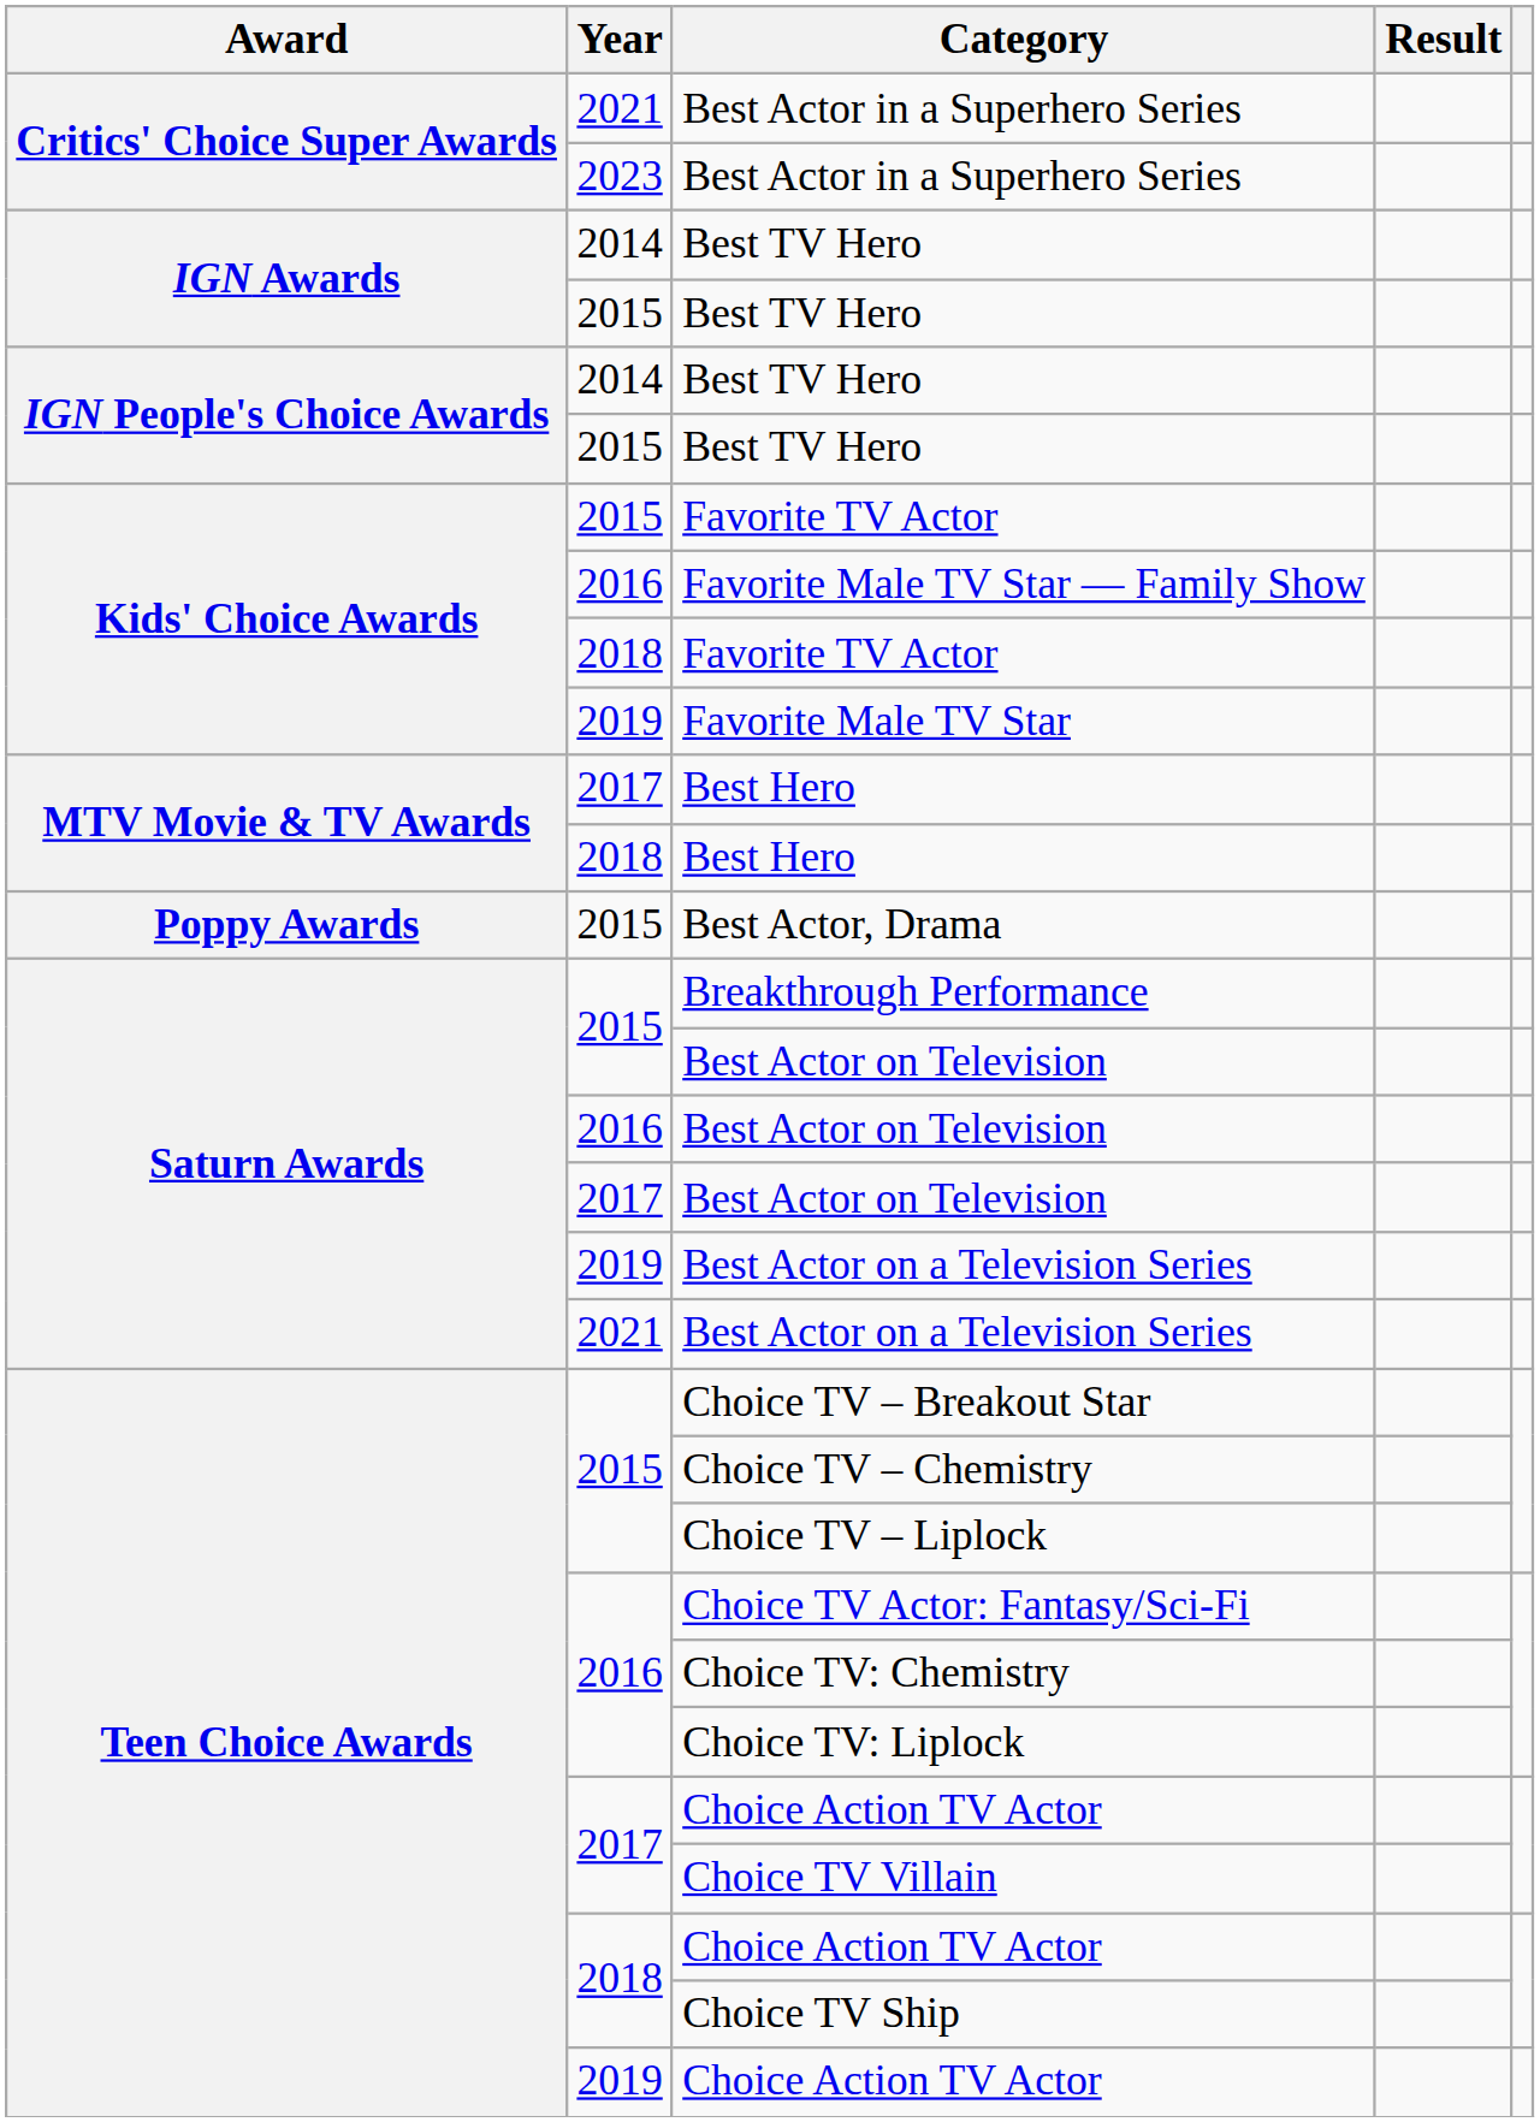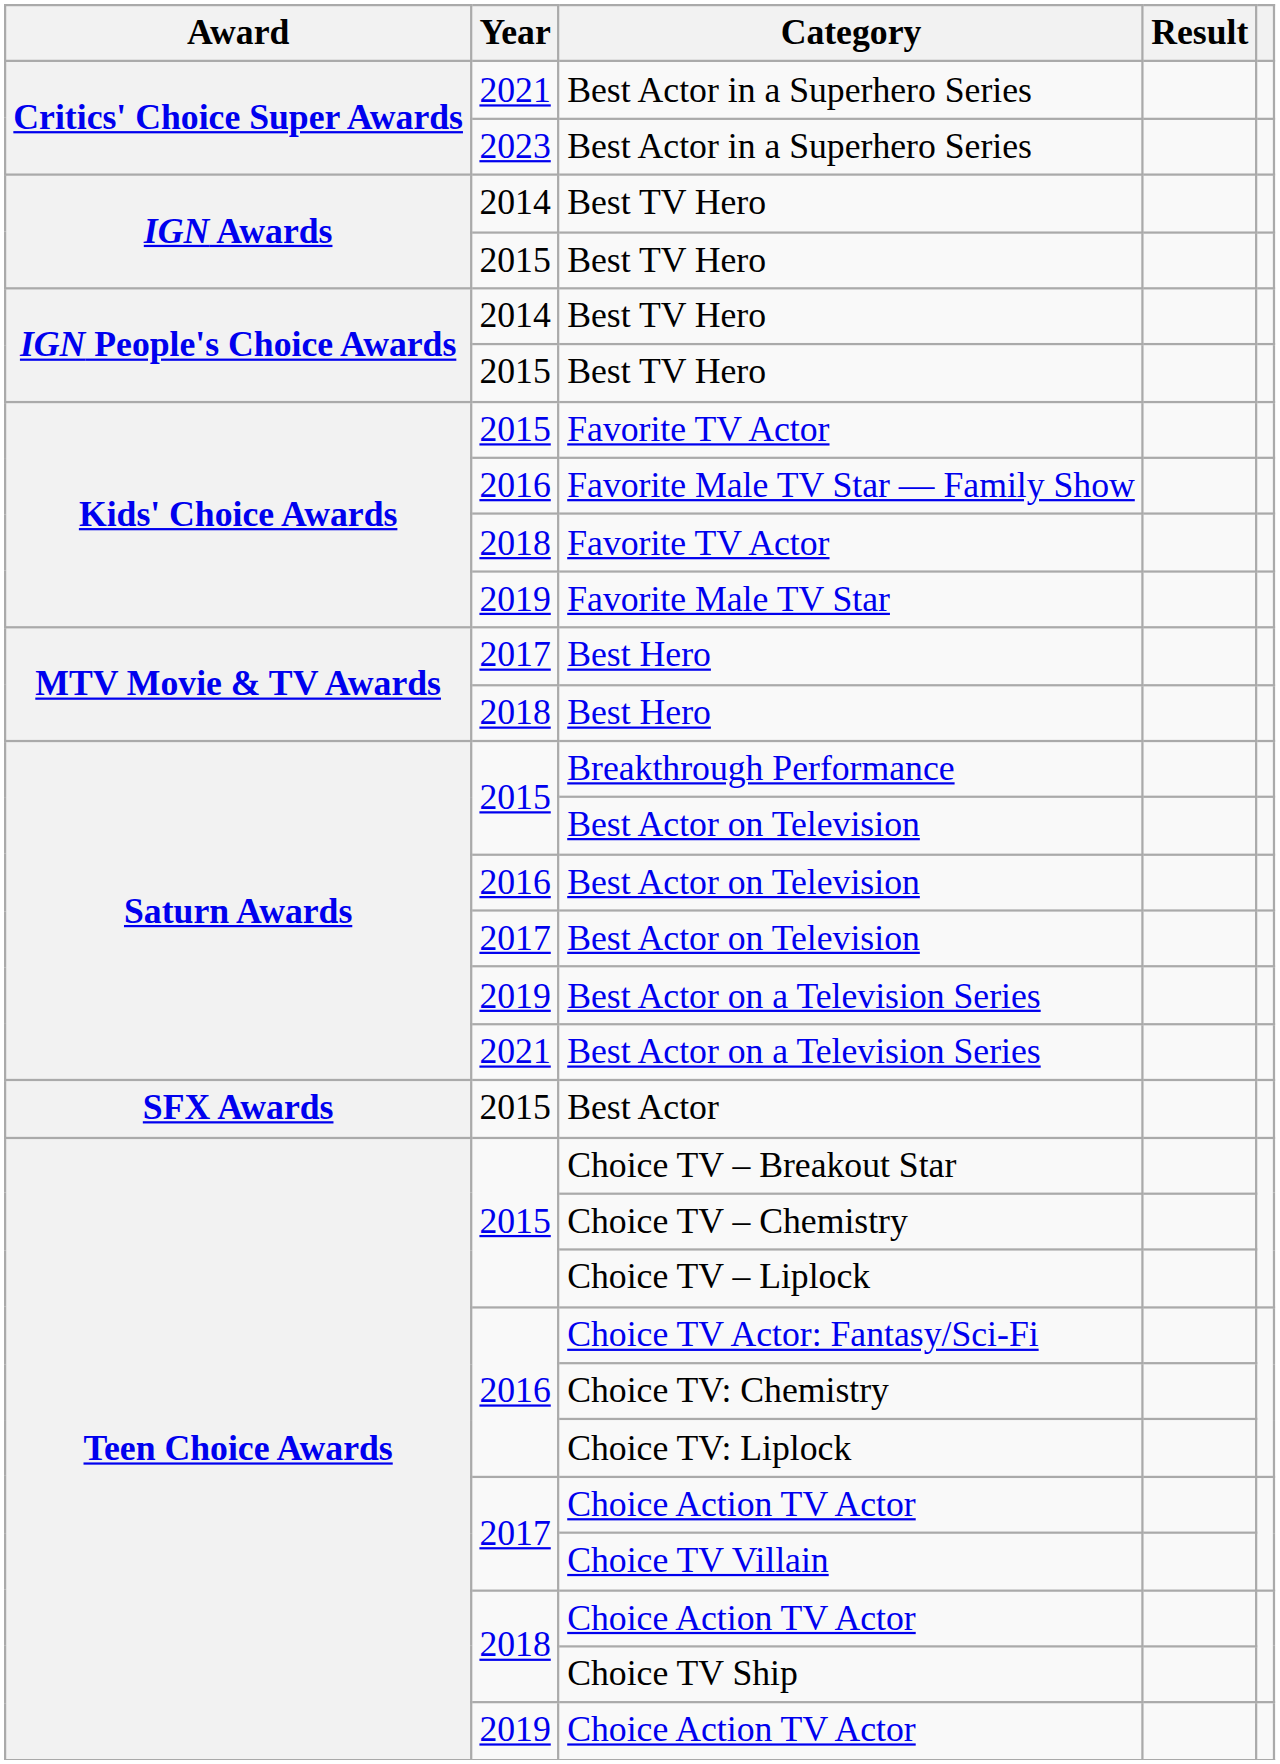- row: Poppy Awards | 2015 | Best Actor, Drama
+ row: SFX Awards | 2015 | Best Actor
